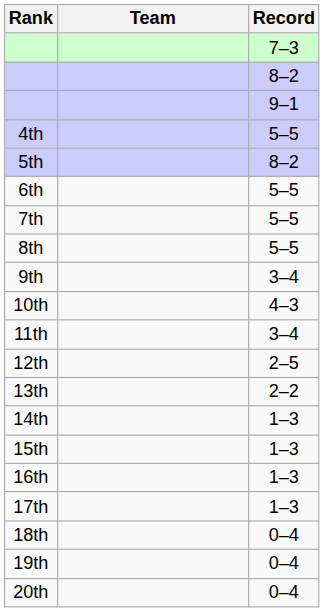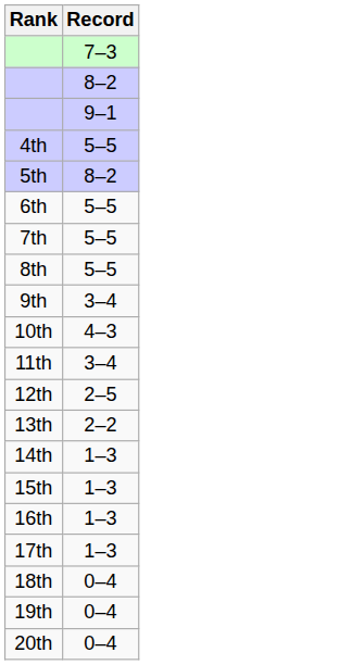- column: Team
